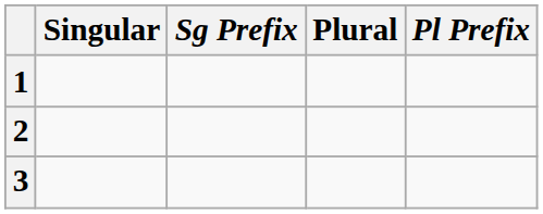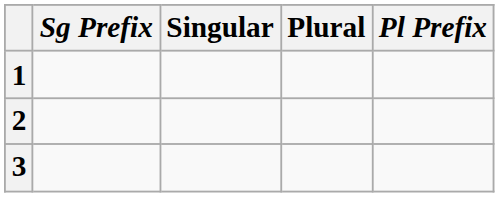columns swapped: Singular <-> Sg Prefix
